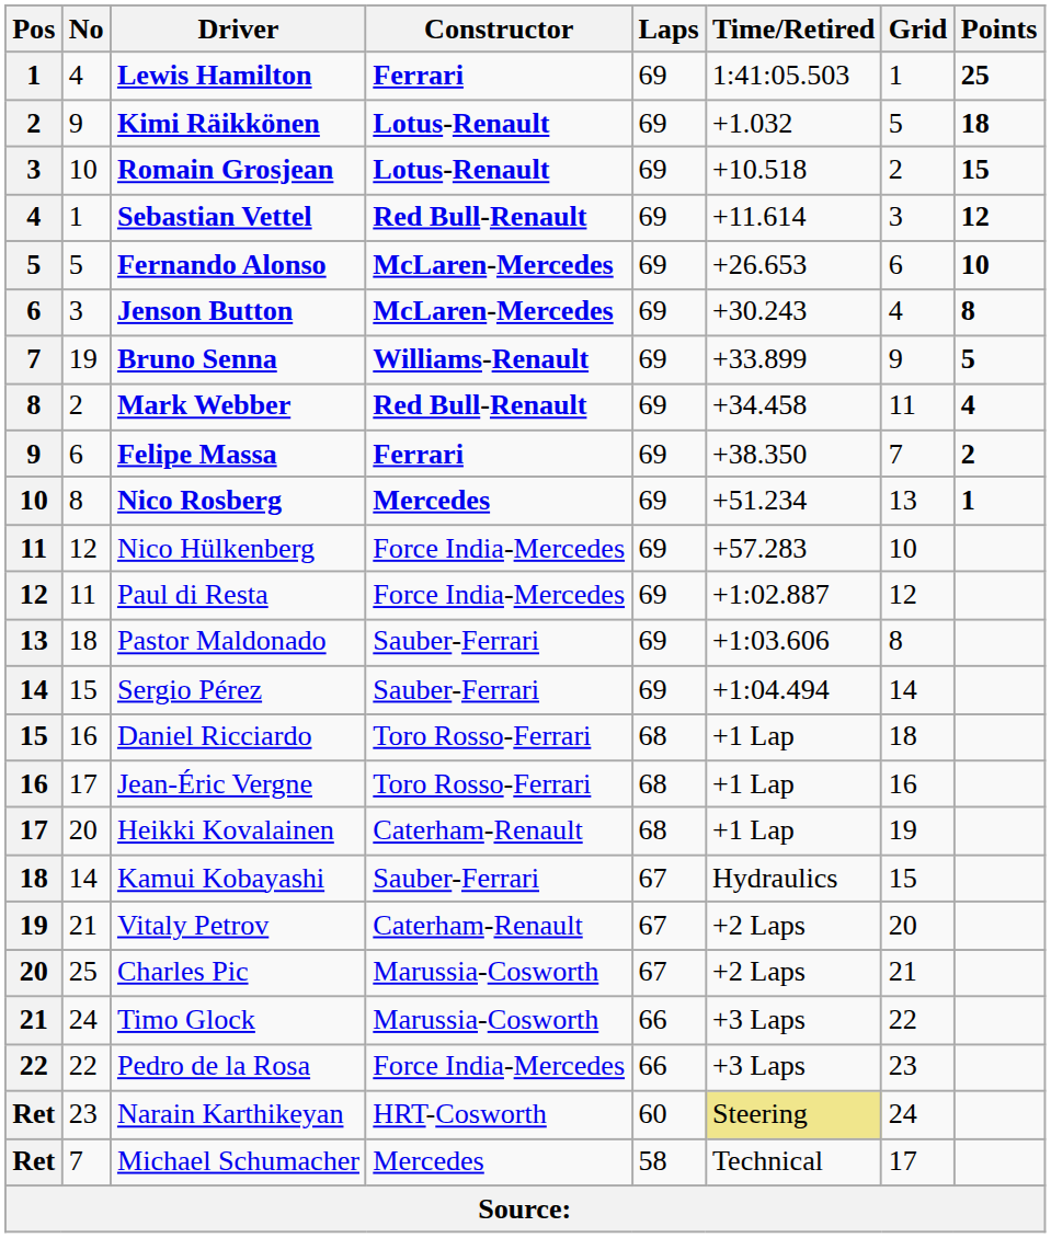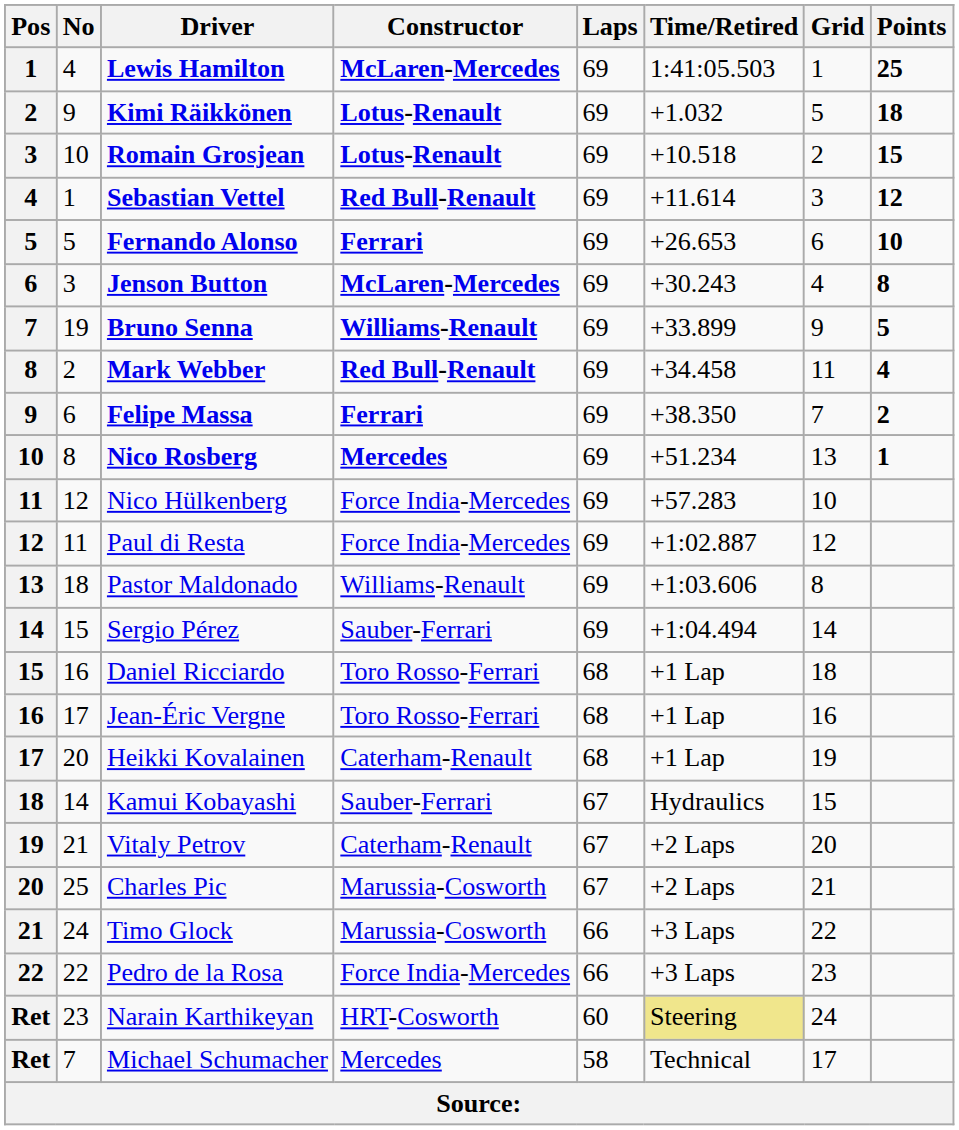Lewis Hamilton | Constructor: Ferrari -> McLaren-Mercedes
Fernando Alonso | Constructor: McLaren-Mercedes -> Ferrari
Pastor Maldonado | Constructor: Sauber-Ferrari -> Williams-Renault
